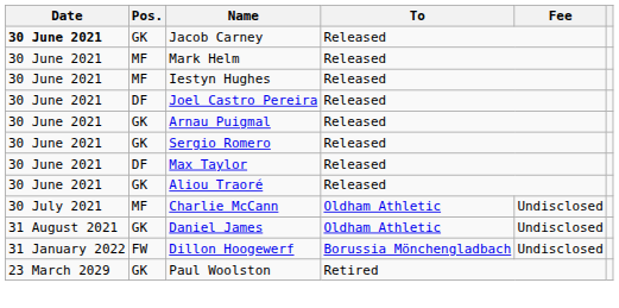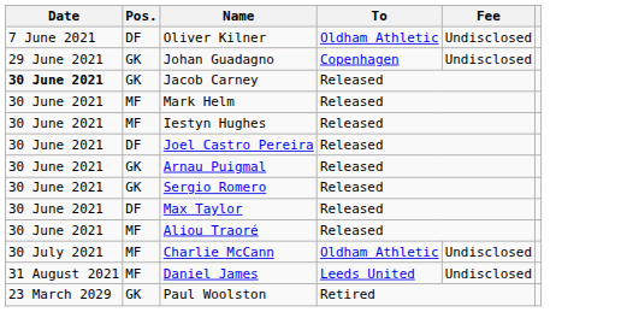+ row: 7 June 2021 | DF | Oliver Kilner | Oldham Athletic | Undisclosed
+ row: 29 June 2021 | GK | Johan Guadagno | Copenhagen | Undisclosed
Aliou Traoré | Pos.: GK -> MF
Daniel James | Pos.: GK -> MF
Daniel James | To: Oldham Athletic -> Leeds United
- row: 31 January 2022 | FW | Dillon Hoogewerf | Borussia Mönchengladbach | Undisclosed
